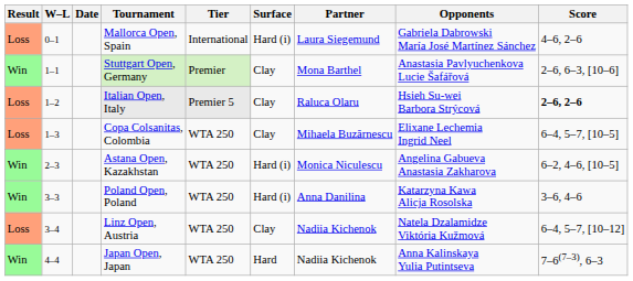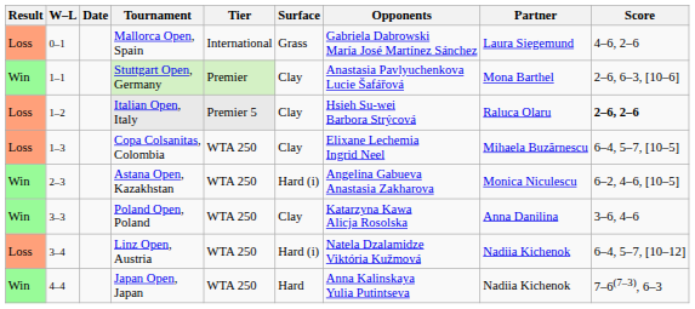columns swapped: Partner <-> Opponents
Mallorca Open, Spain | Surface: Hard (i) -> Grass
Poland Open, Poland | Surface: Hard (i) -> Clay
Linz Open, Austria | Surface: Clay -> Hard (i)
